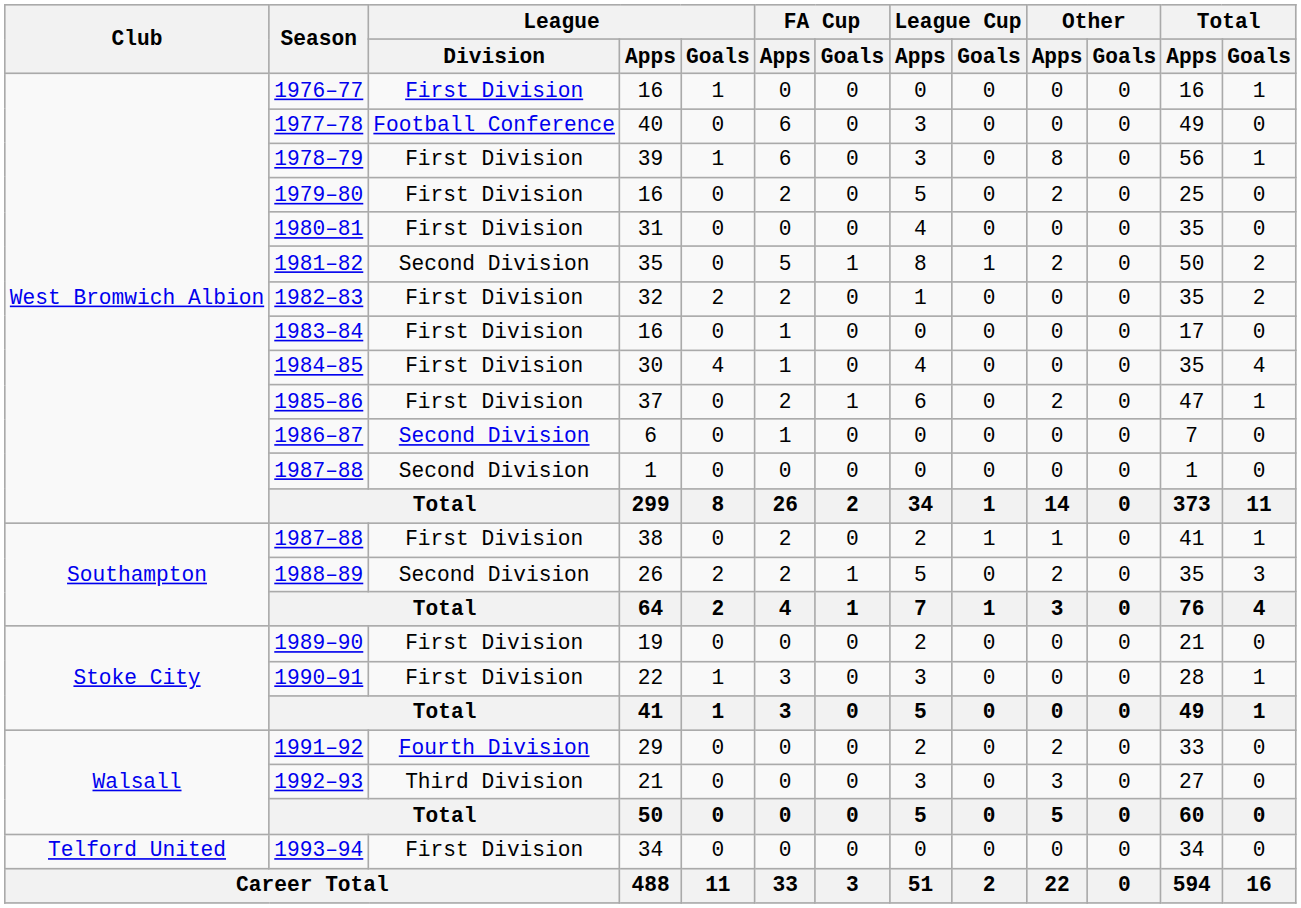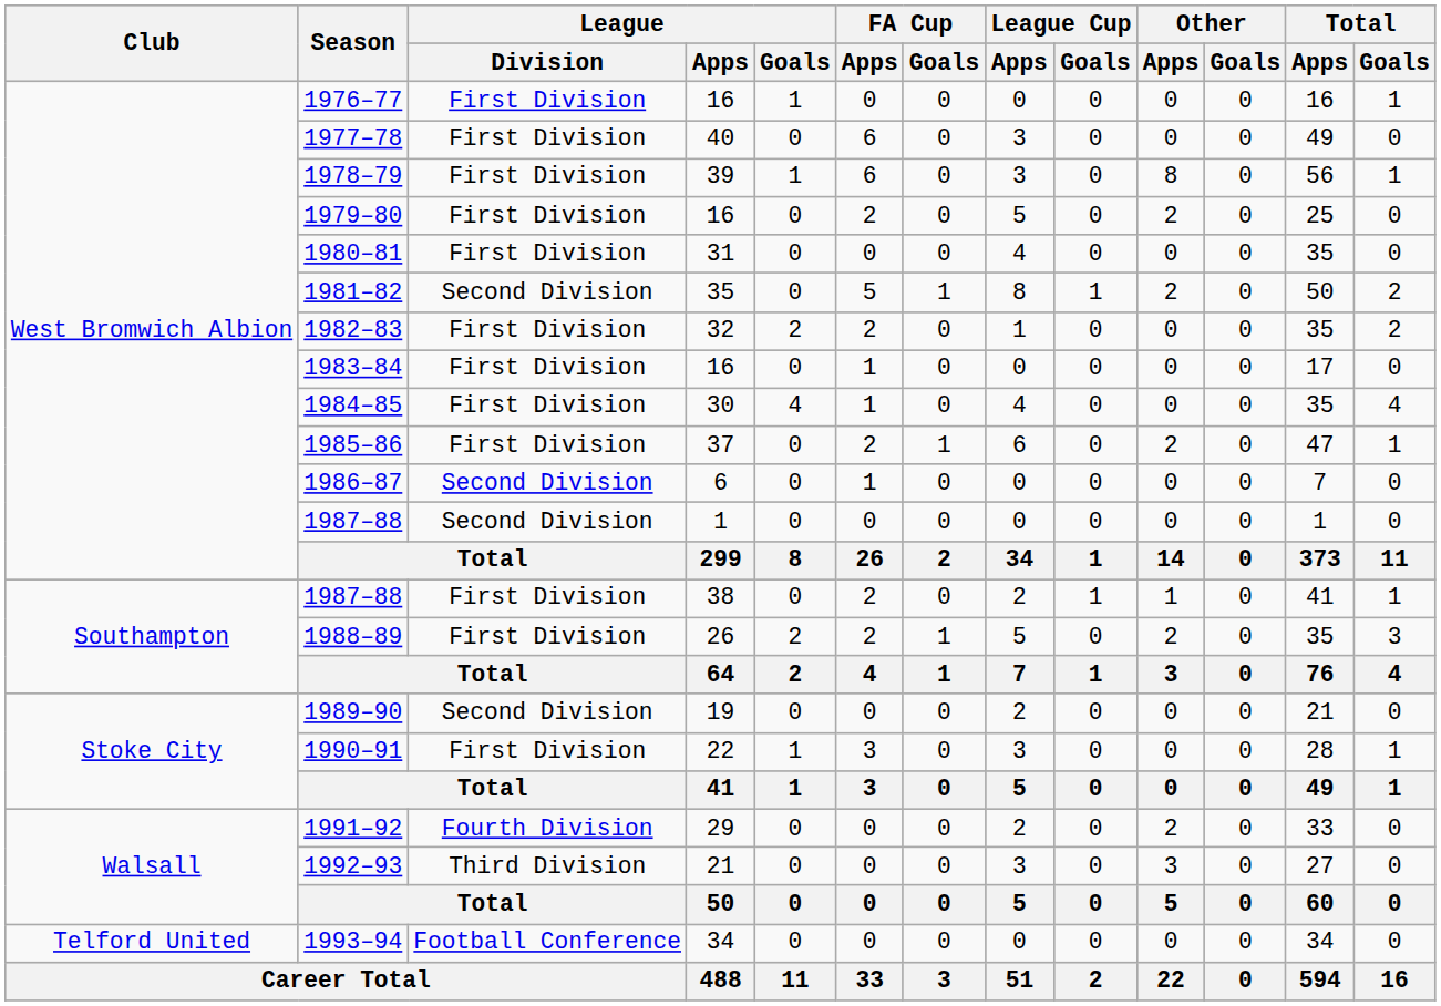1977–78 | League / Division: Football Conference -> First Division
1988–89 | League / Division: Second Division -> First Division
1989–90 | League / Division: First Division -> Second Division
1993–94 | League / Division: First Division -> Football Conference
